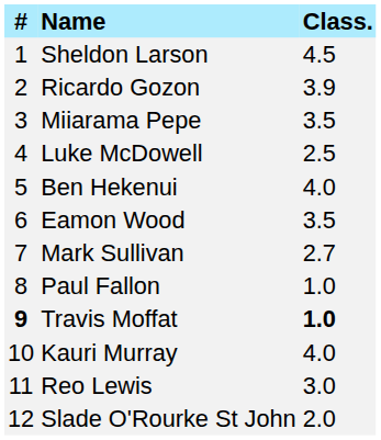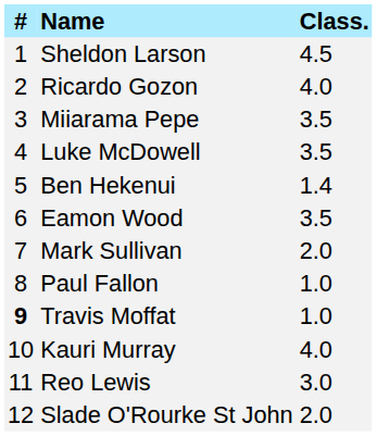Ricardo Gozon | Class.: 3.9 -> 4.0
Luke McDowell | Class.: 2.5 -> 3.5
Ben Hekenui | Class.: 4.0 -> 1.4
Mark Sullivan | Class.: 2.7 -> 2.0
Travis Moffat | Class.: bold -> normal
